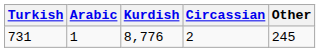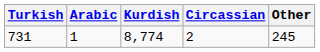731 | Kurdish: 8,776 -> 8,774
